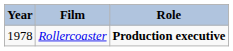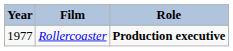Rollercoaster | Year: 1978 -> 1977
